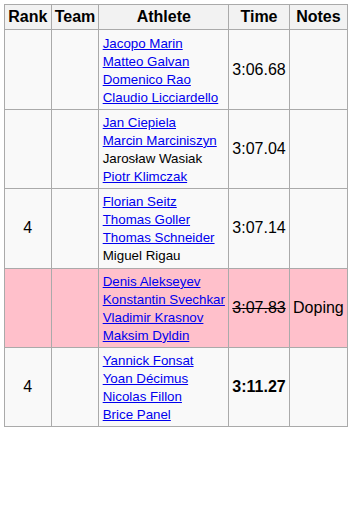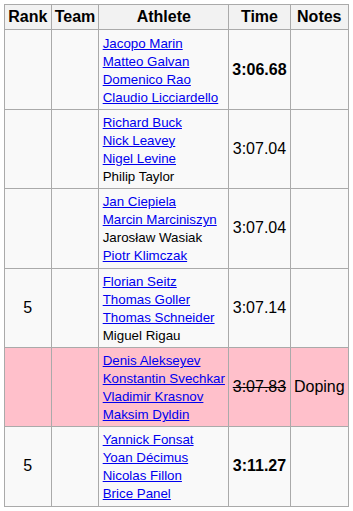Jacopo Marin Matteo Galvan Domenico Rao Claudio Licciardello | Time: normal -> bold
+ row: Richard Buck Nick Leavey Nigel Levine Philip Taylor | 3:07.04
Florian Seitz Thomas Goller Thomas Schneider Miguel Rigau | Rank: 4 -> 5
Yannick Fonsat Yoan Décimus Nicolas Fillon Brice Panel | Rank: 4 -> 5
